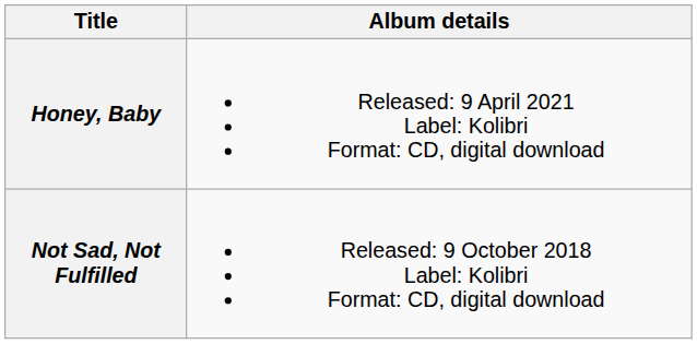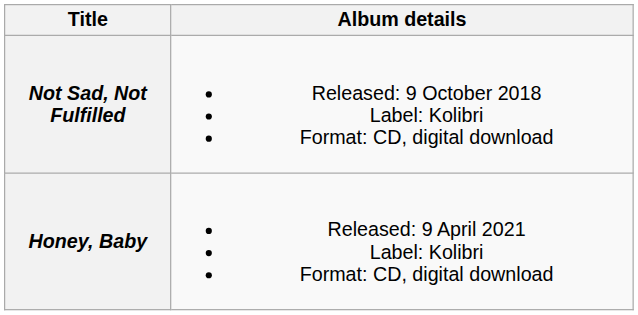rows swapped: Not Sad, Not Fulfilled <-> Honey, Baby
